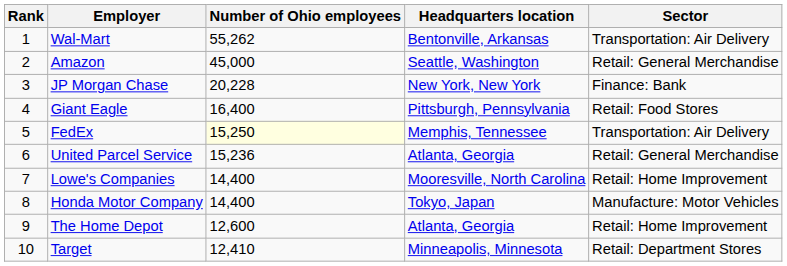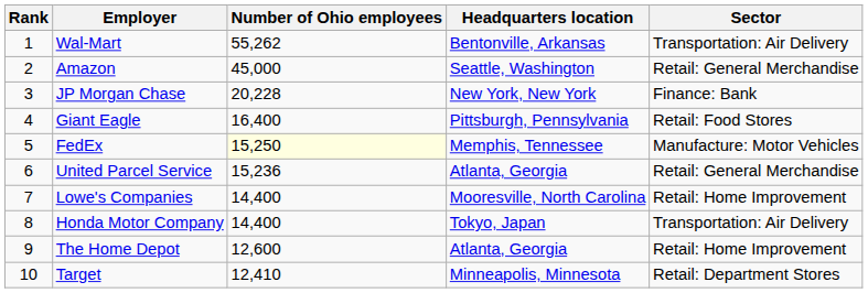FedEx | Sector: Transportation: Air Delivery -> Manufacture: Motor Vehicles
Honda Motor Company | Sector: Manufacture: Motor Vehicles -> Transportation: Air Delivery
